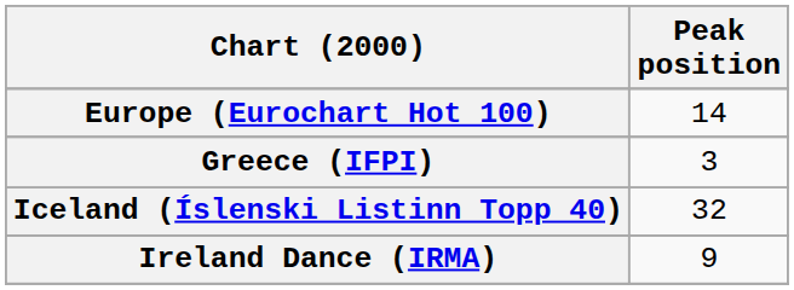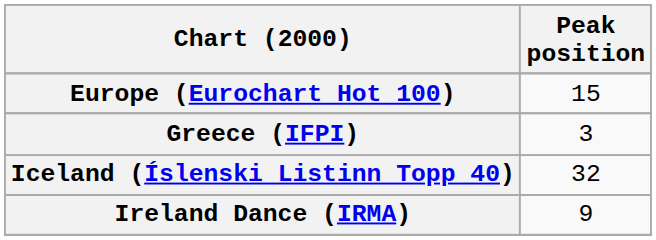Europe (Eurochart Hot 100) | Peak position: 14 -> 15
